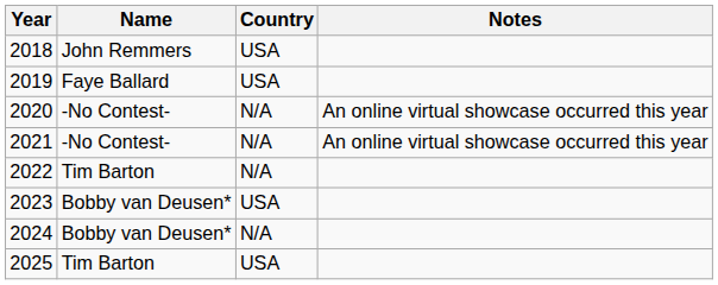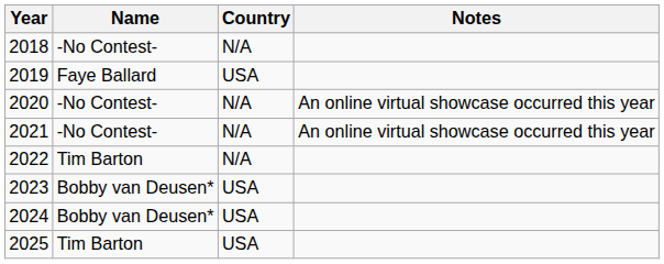2018 | Name: John Remmers -> -No Contest-
2018 | Country: USA -> N/A
2024 | Country: N/A -> USA
